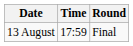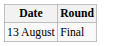- column: Time | 17:59
